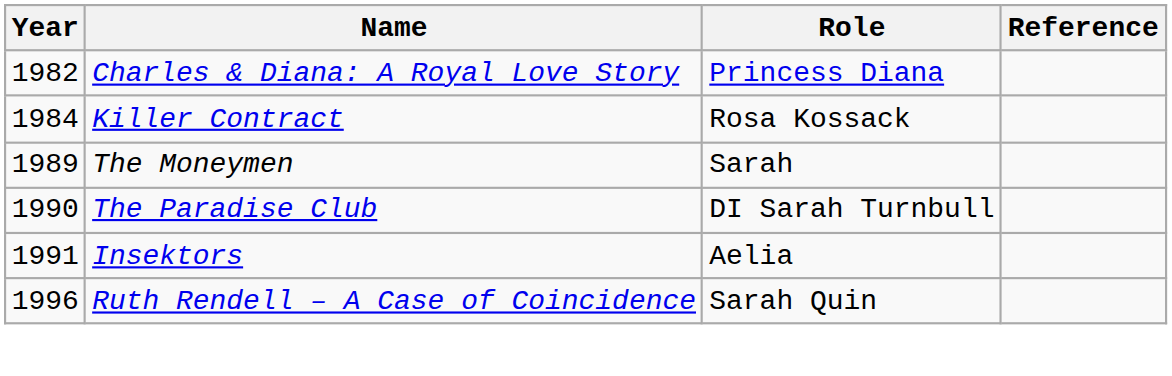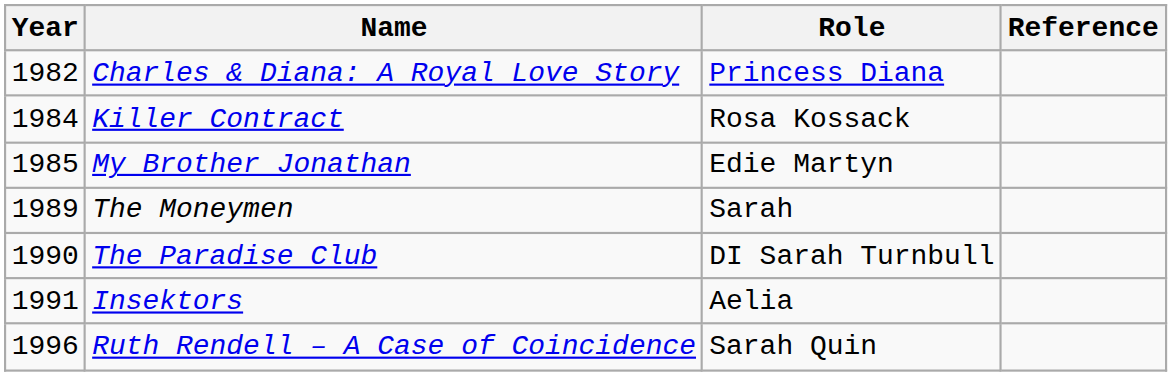+ row: 1985 | My Brother Jonathan | Edie Martyn
